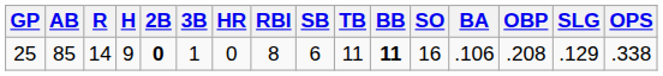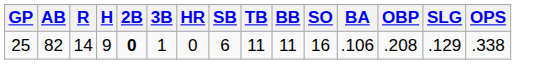- column: RBI | 8
25 | AB: 85 -> 82
25 | BB: bold -> normal
